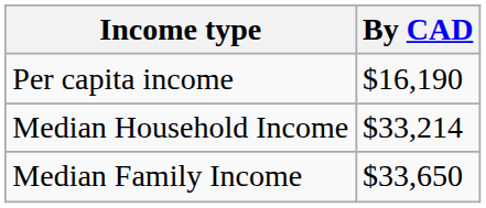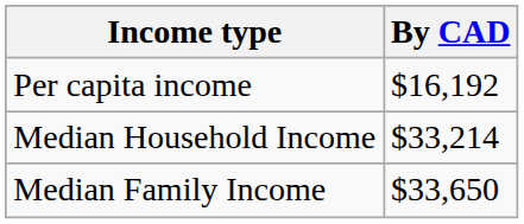Per capita income | By CAD: $16,190 -> $16,192
